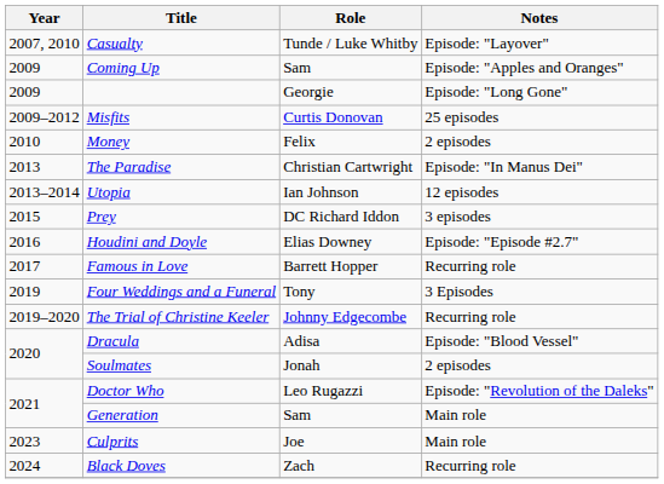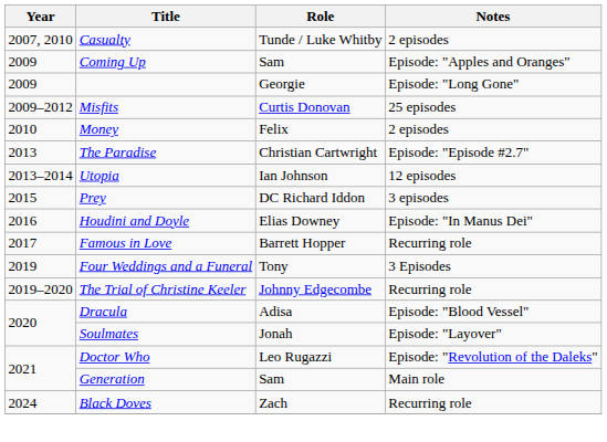Casualty | Notes: Episode: "Layover" -> 2 episodes
The Paradise | Notes: Episode: "In Manus Dei" -> Episode: "Episode #2.7"
Houdini and Doyle | Notes: Episode: "Episode #2.7" -> Episode: "In Manus Dei"
Soulmates | Notes: 2 episodes -> Episode: "Layover"
- row: 2023 | Culprits | Joe | Main role
